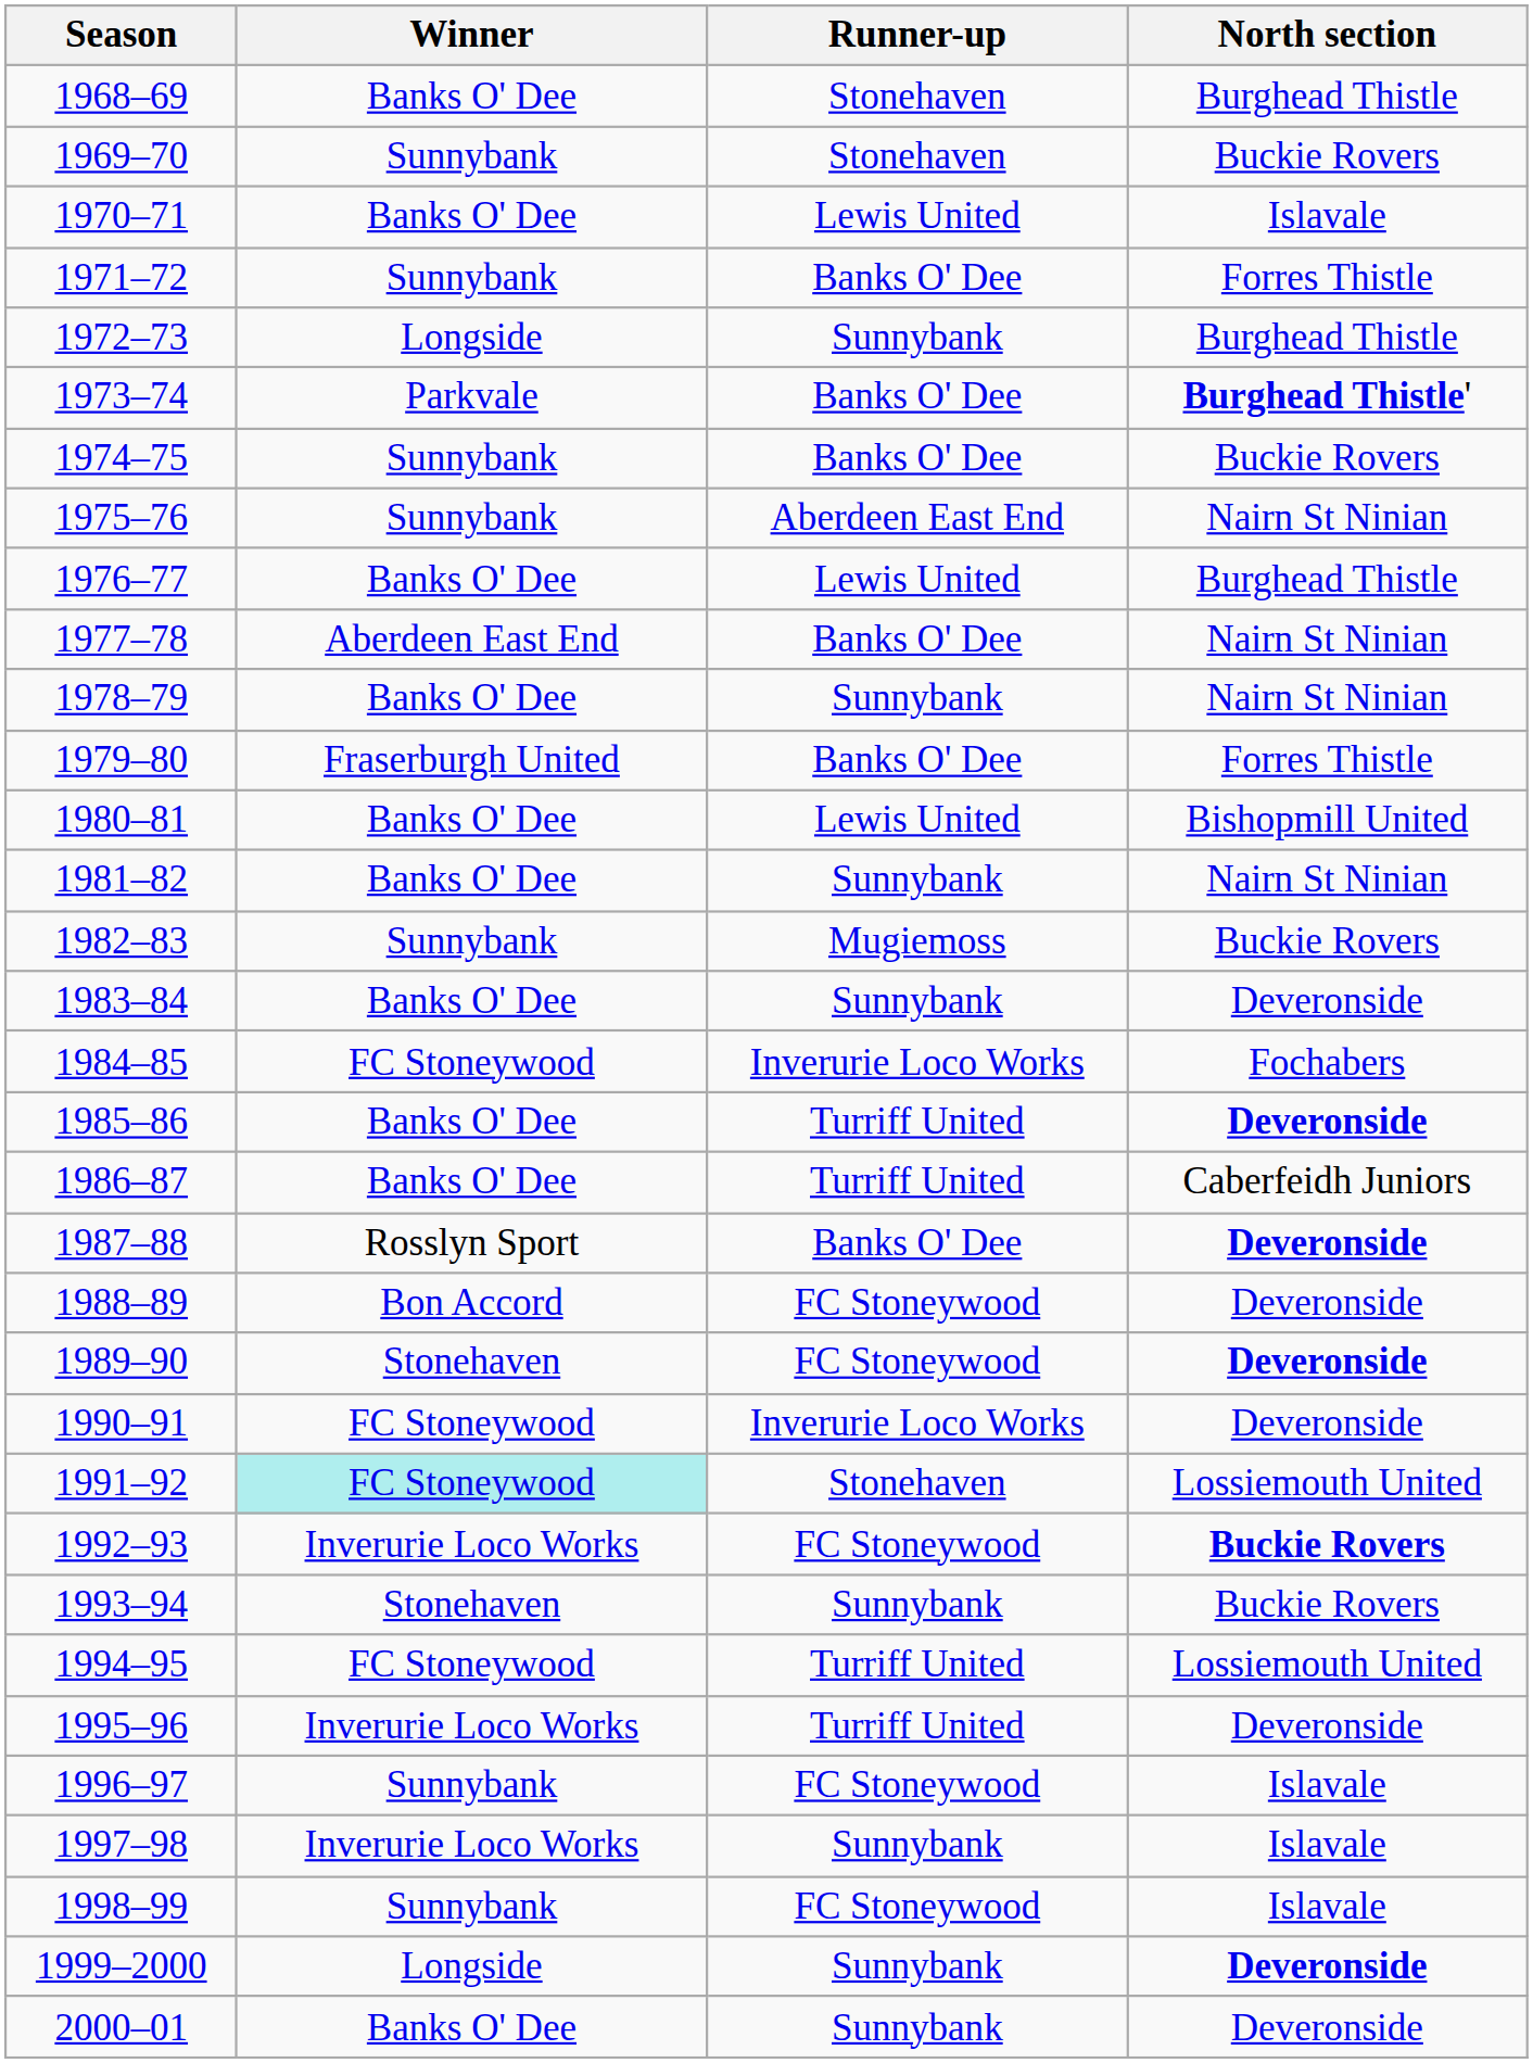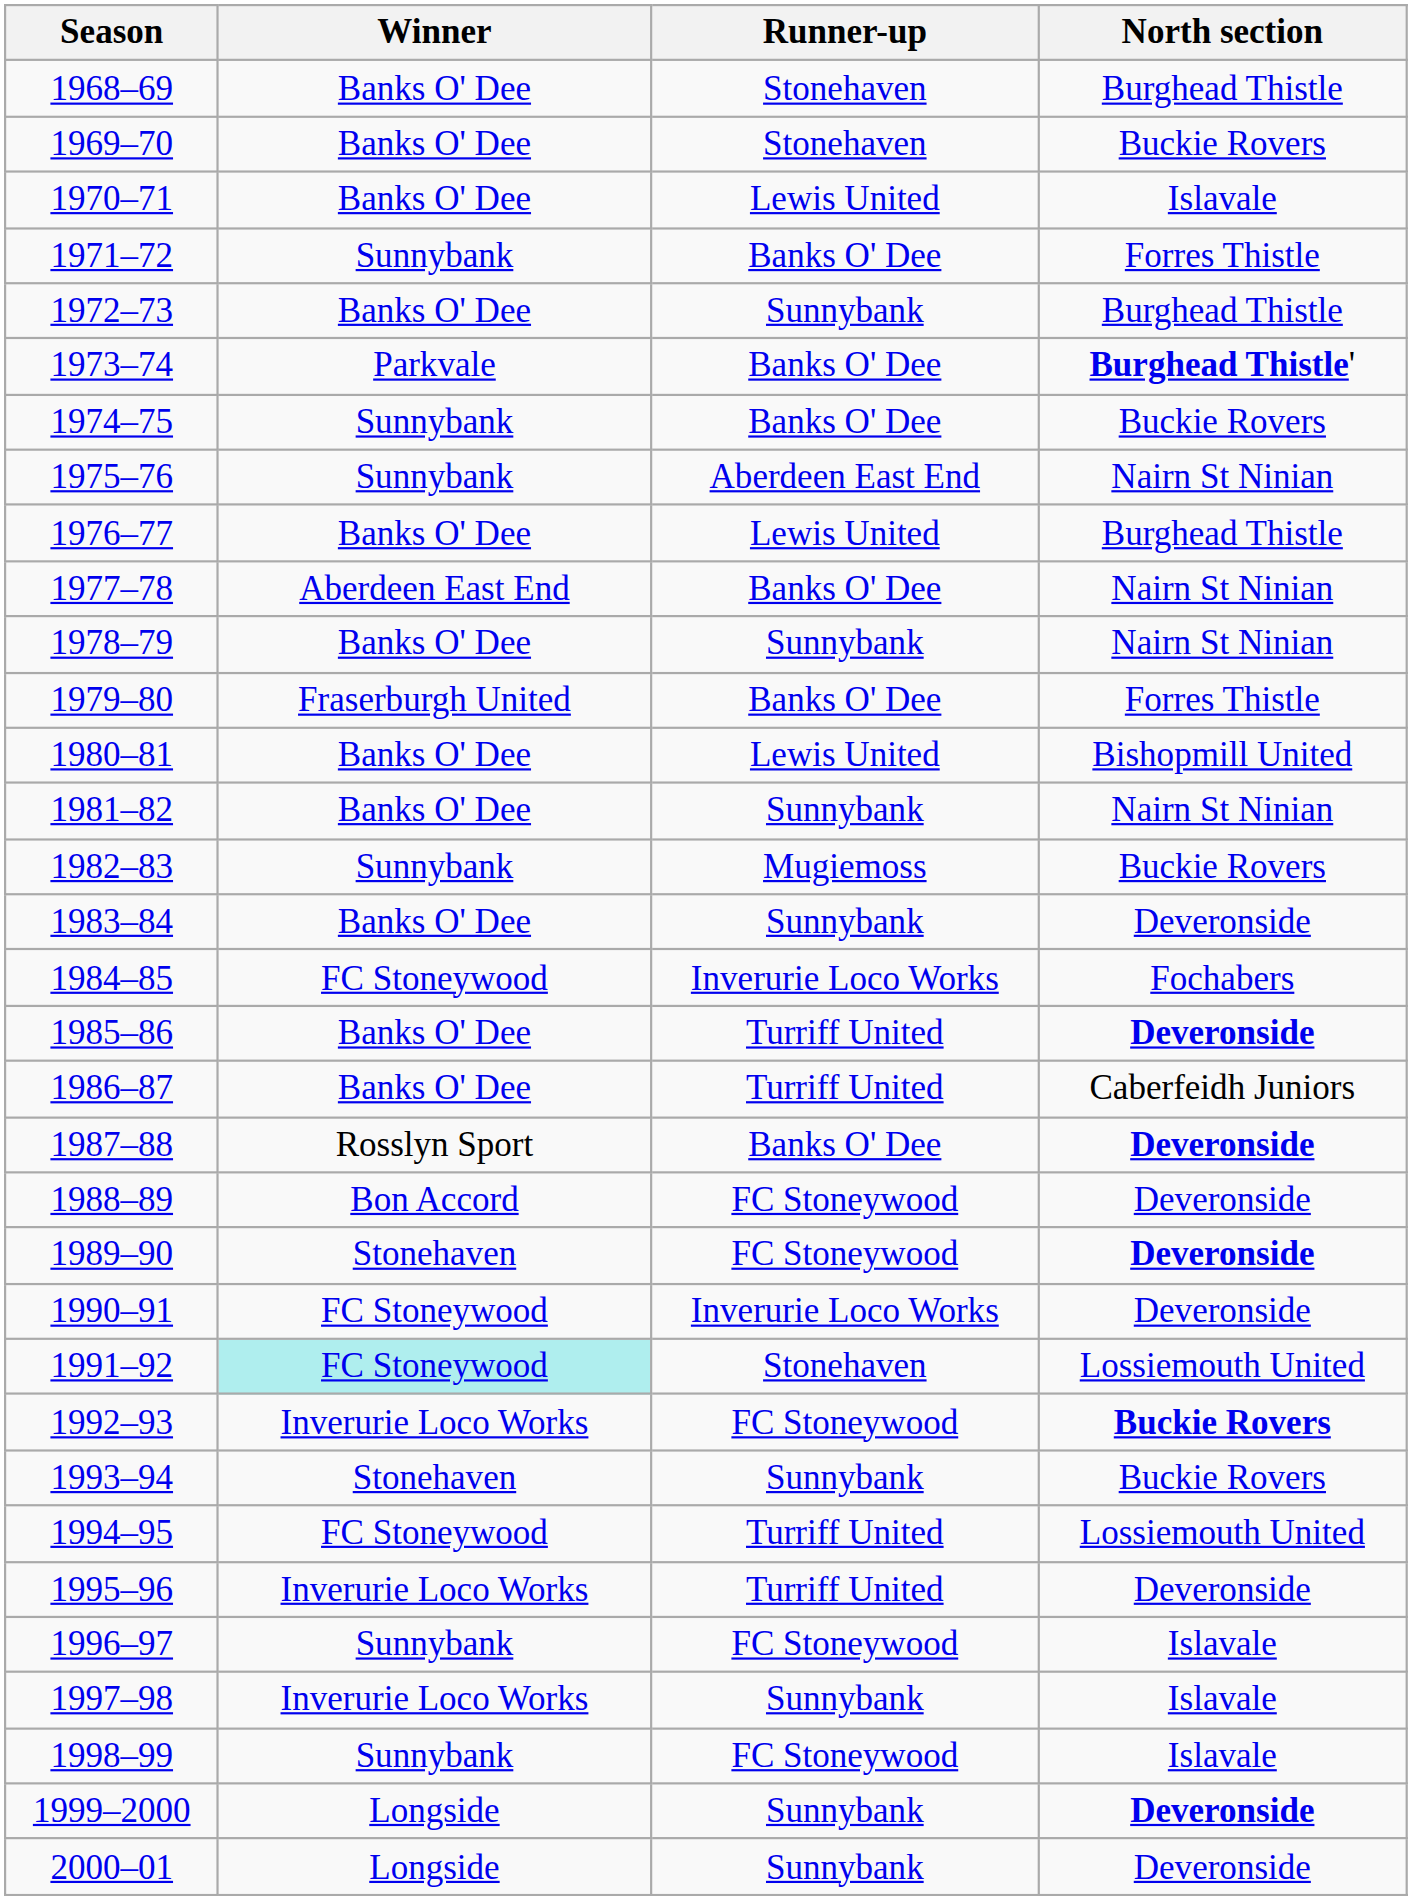1969–70 | Winner: Sunnybank -> Banks O' Dee
1972–73 | Winner: Longside -> Banks O' Dee
2000–01 | Winner: Banks O' Dee -> Longside
